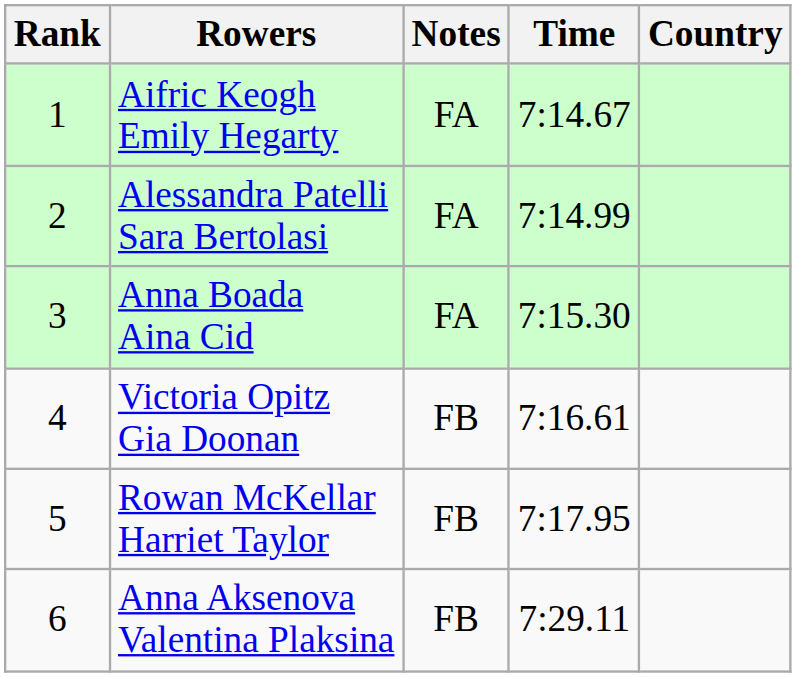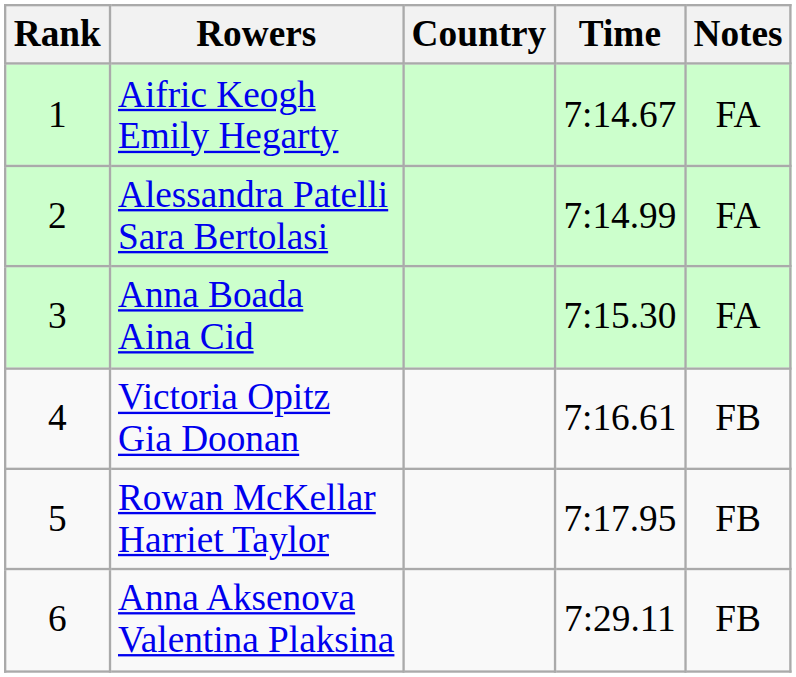columns swapped: Country <-> Notes
